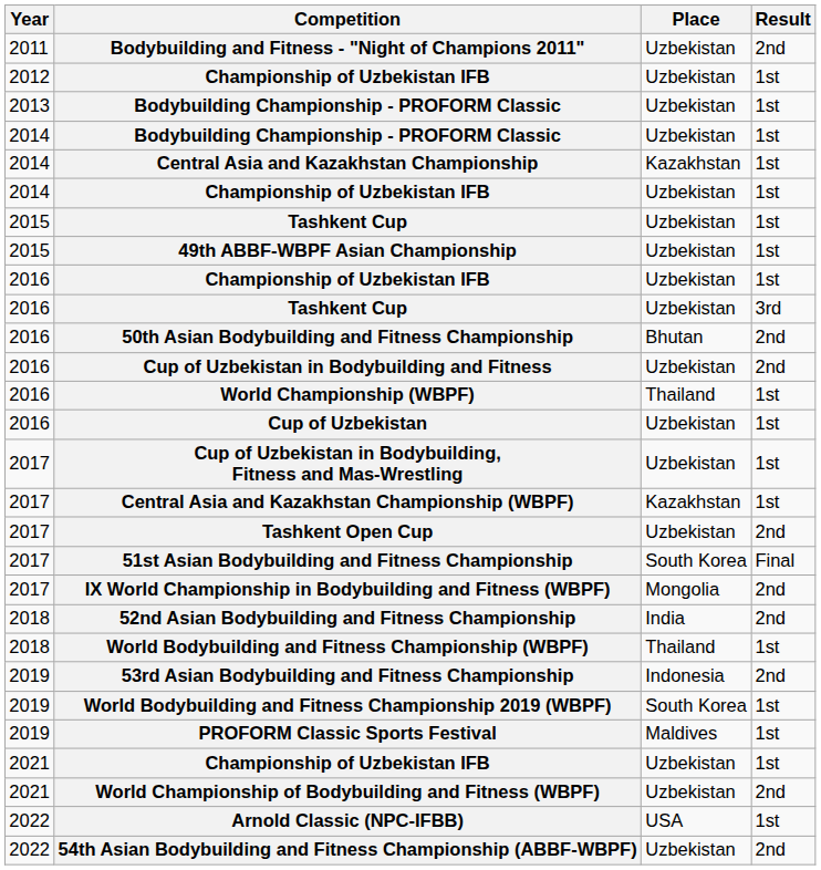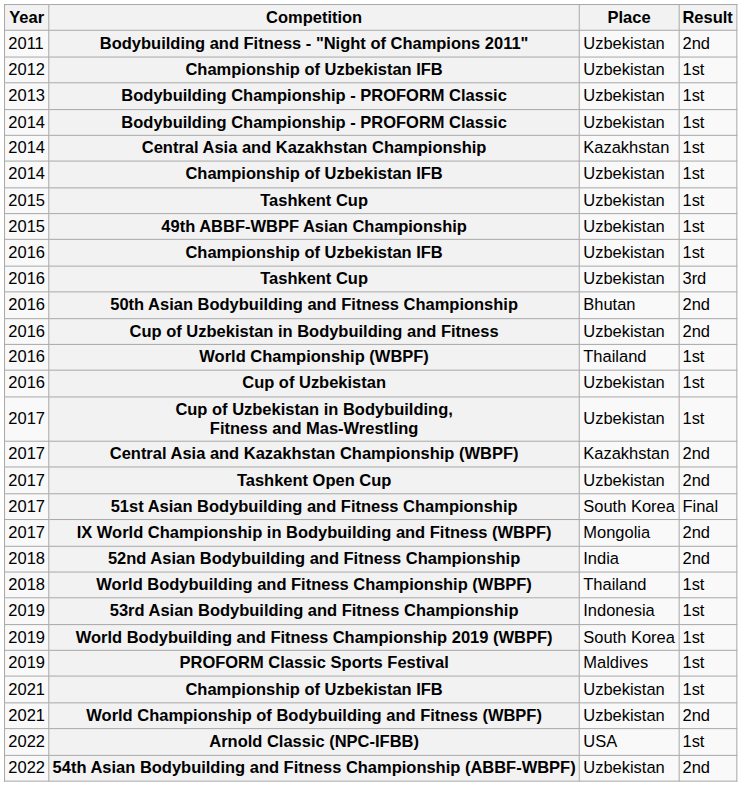Central Asia and Kazakhstan Championship (WBPF) | Result: 1st -> 2nd
53rd Asian Bodybuilding and Fitness Championship | Result: 2nd -> 1st
